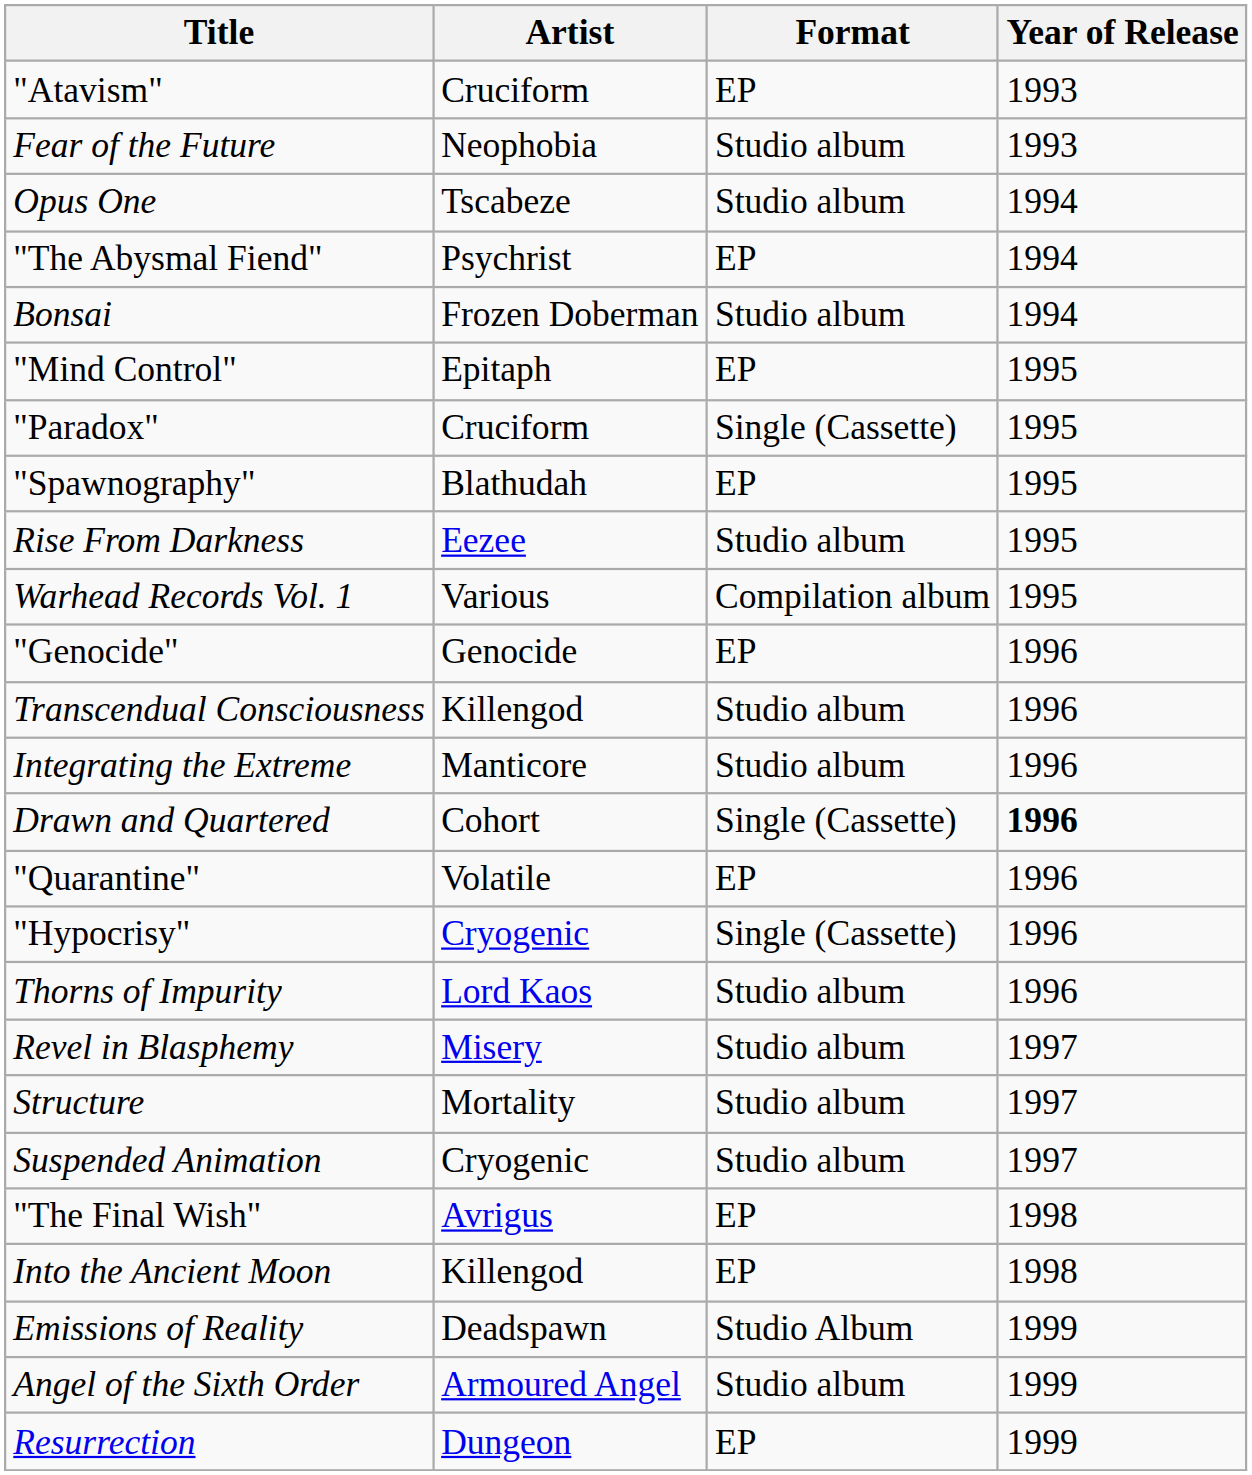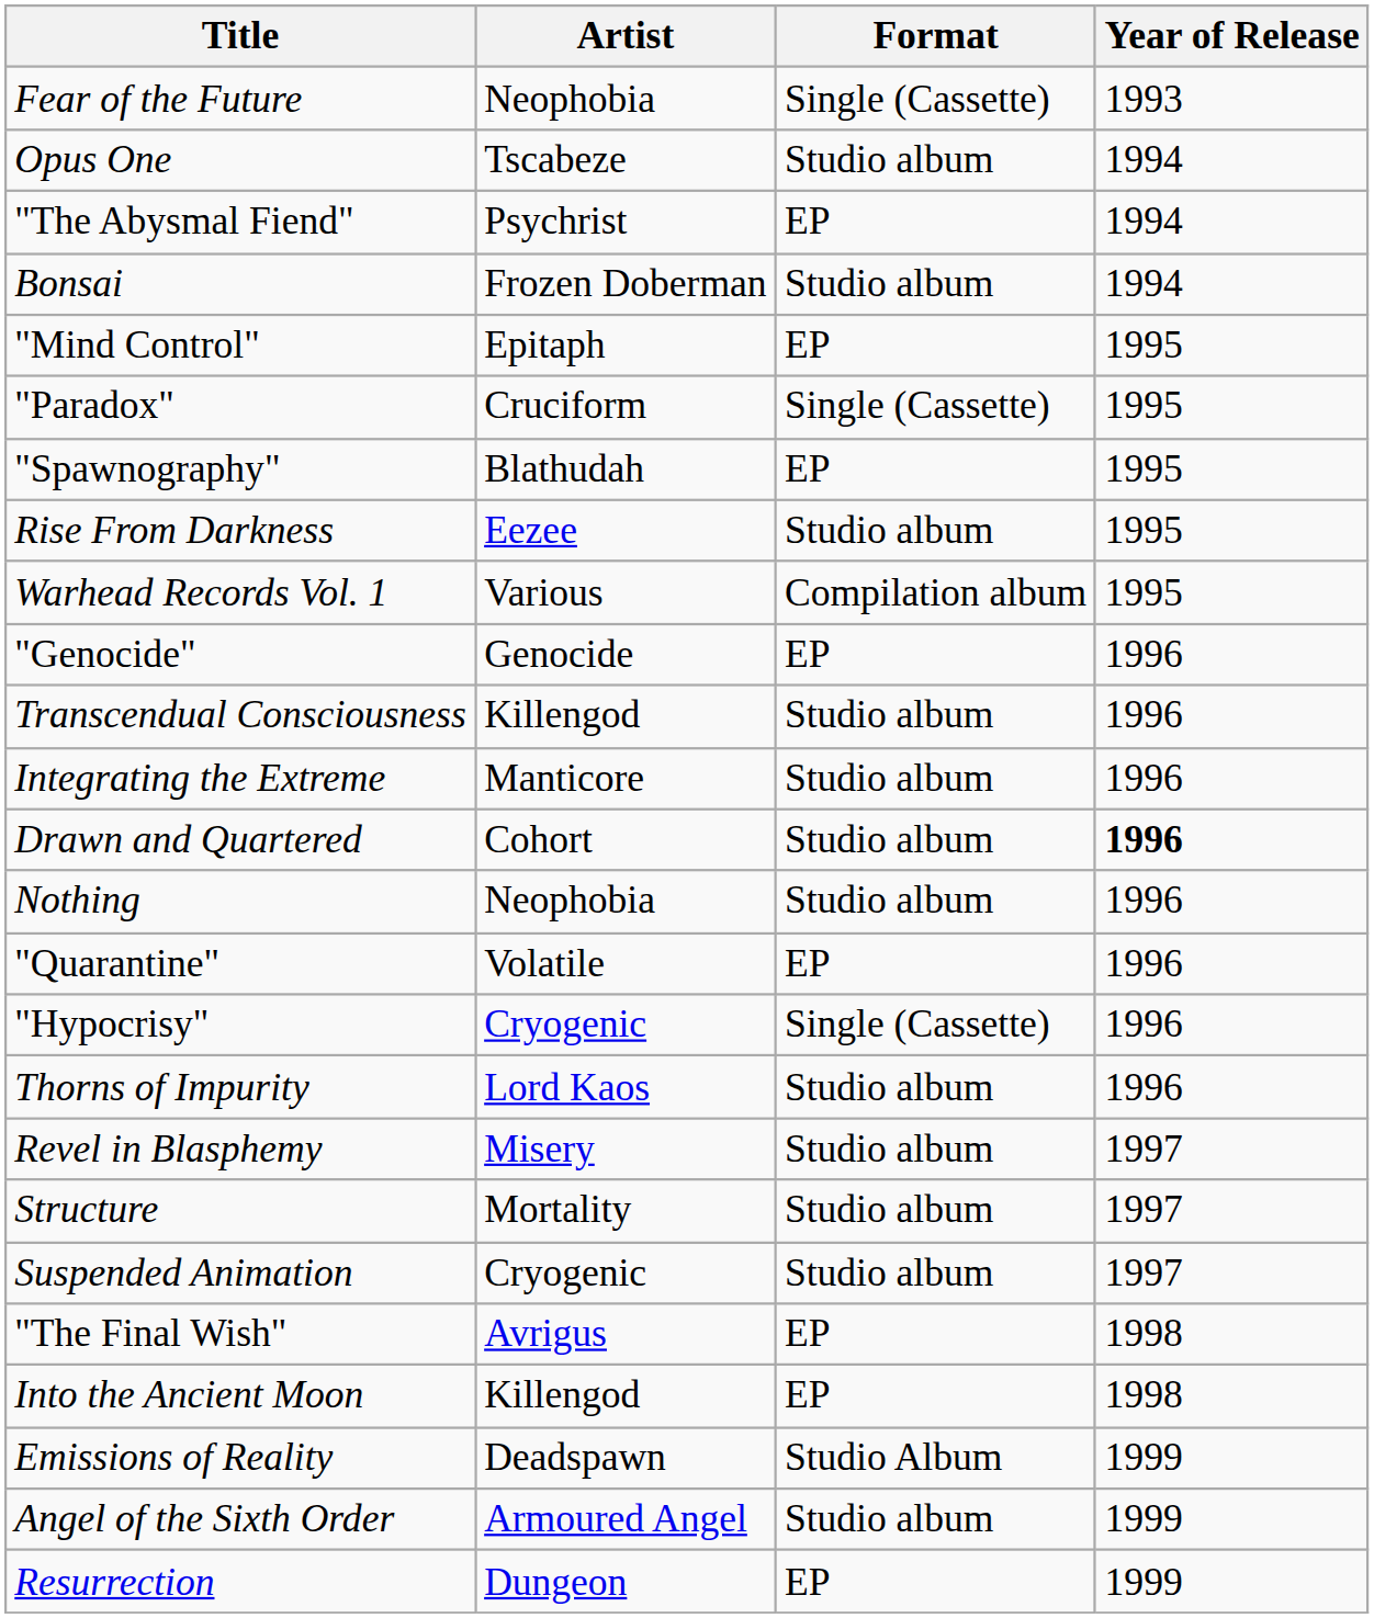- row: "Atavism" | Cruciform | EP | 1993
Fear of the Future | Format: Studio album -> Single (Cassette)
Drawn and Quartered | Format: Single (Cassette) -> Studio album
+ row: Nothing | Neophobia | Studio album | 1996
